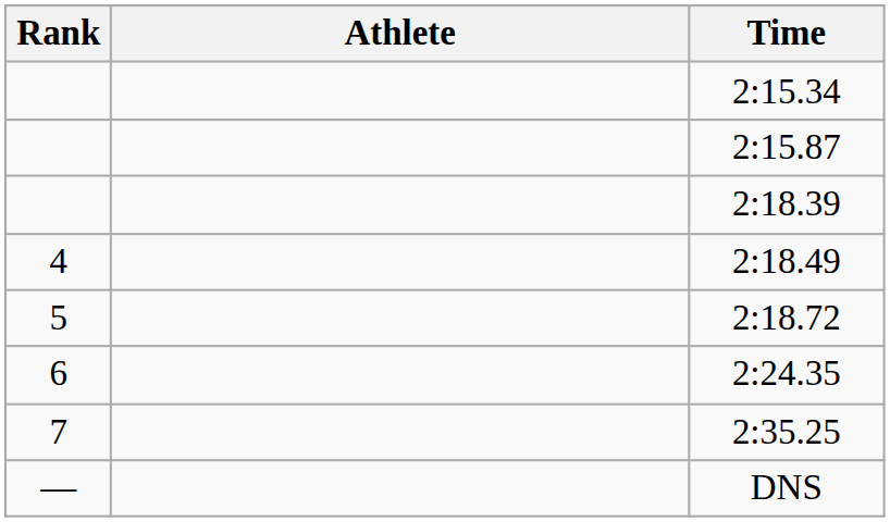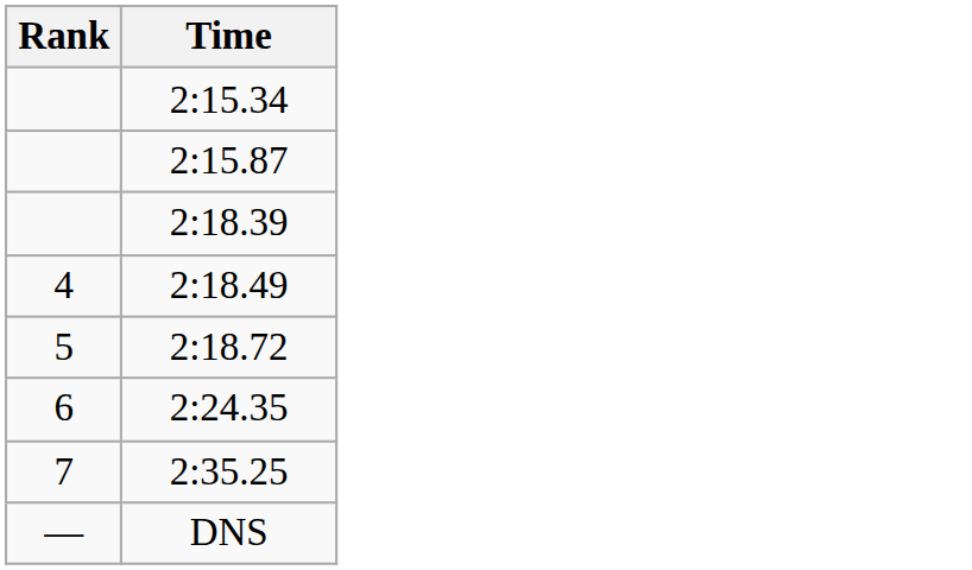- column: Athlete
